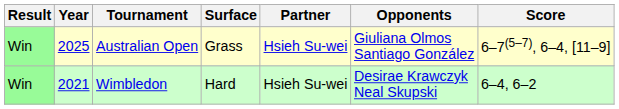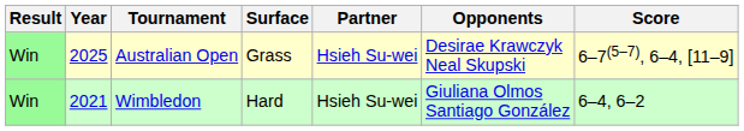Australian Open | Opponents: Giuliana Olmos Santiago González -> Desirae Krawczyk Neal Skupski
Wimbledon | Opponents: Desirae Krawczyk Neal Skupski -> Giuliana Olmos Santiago González
